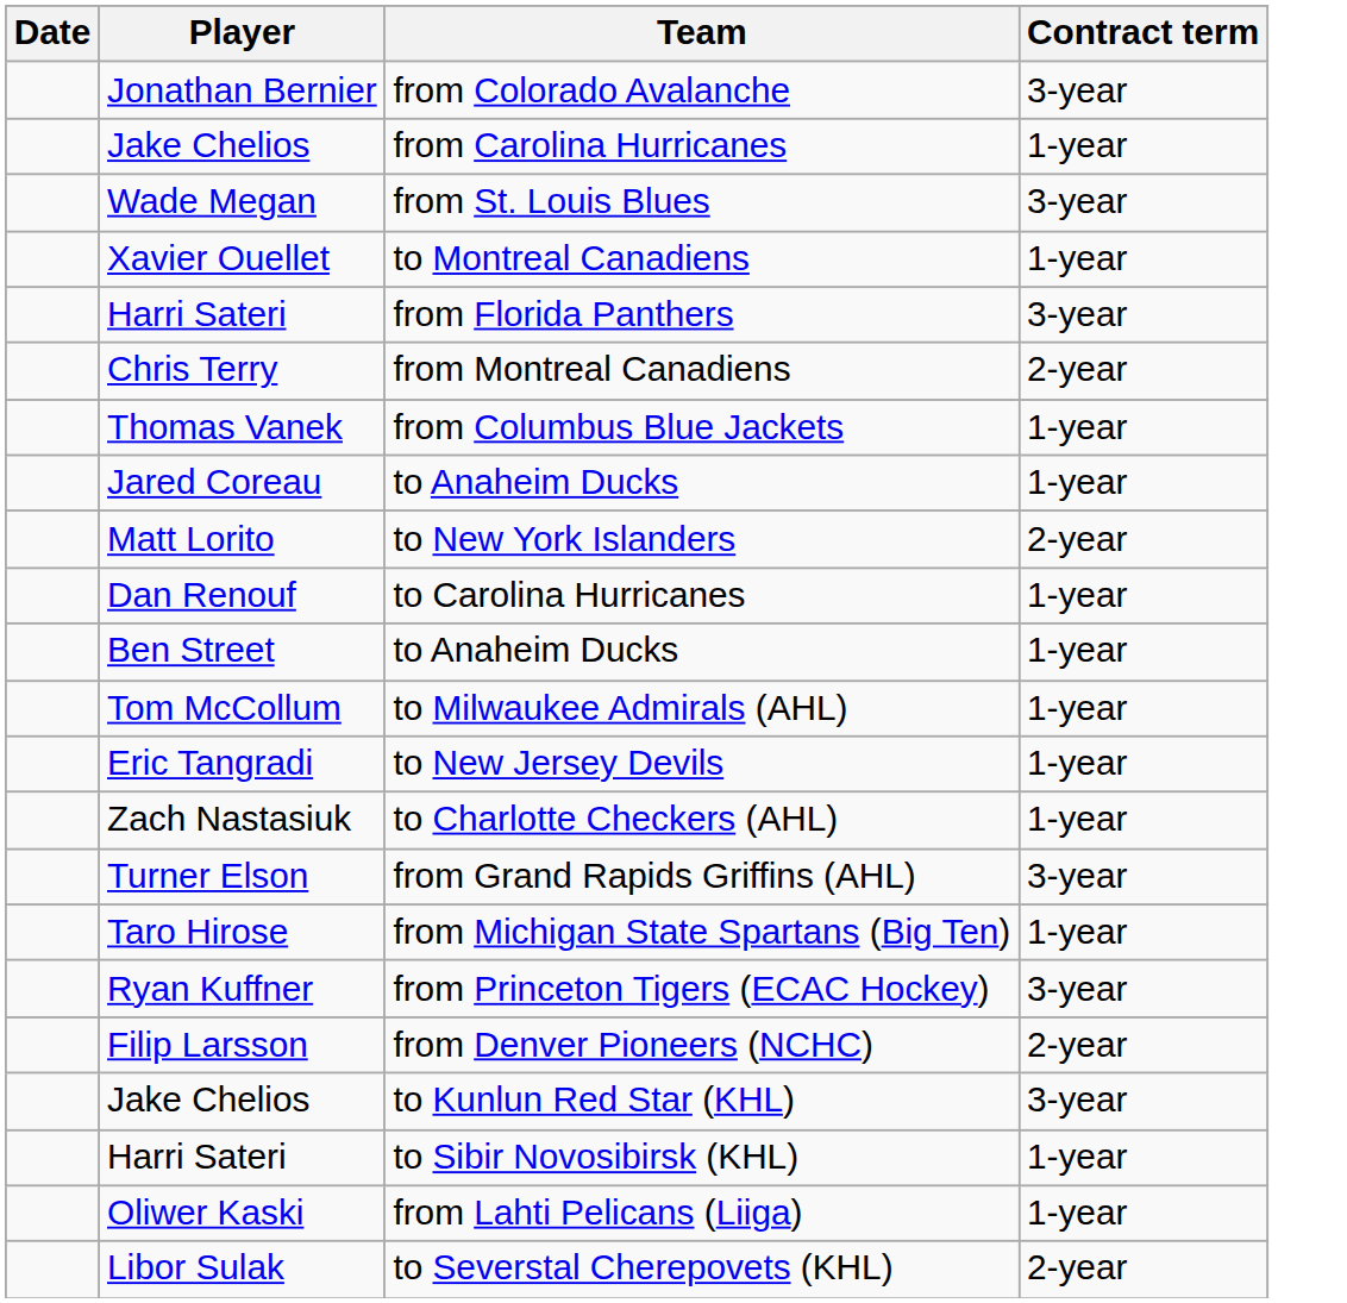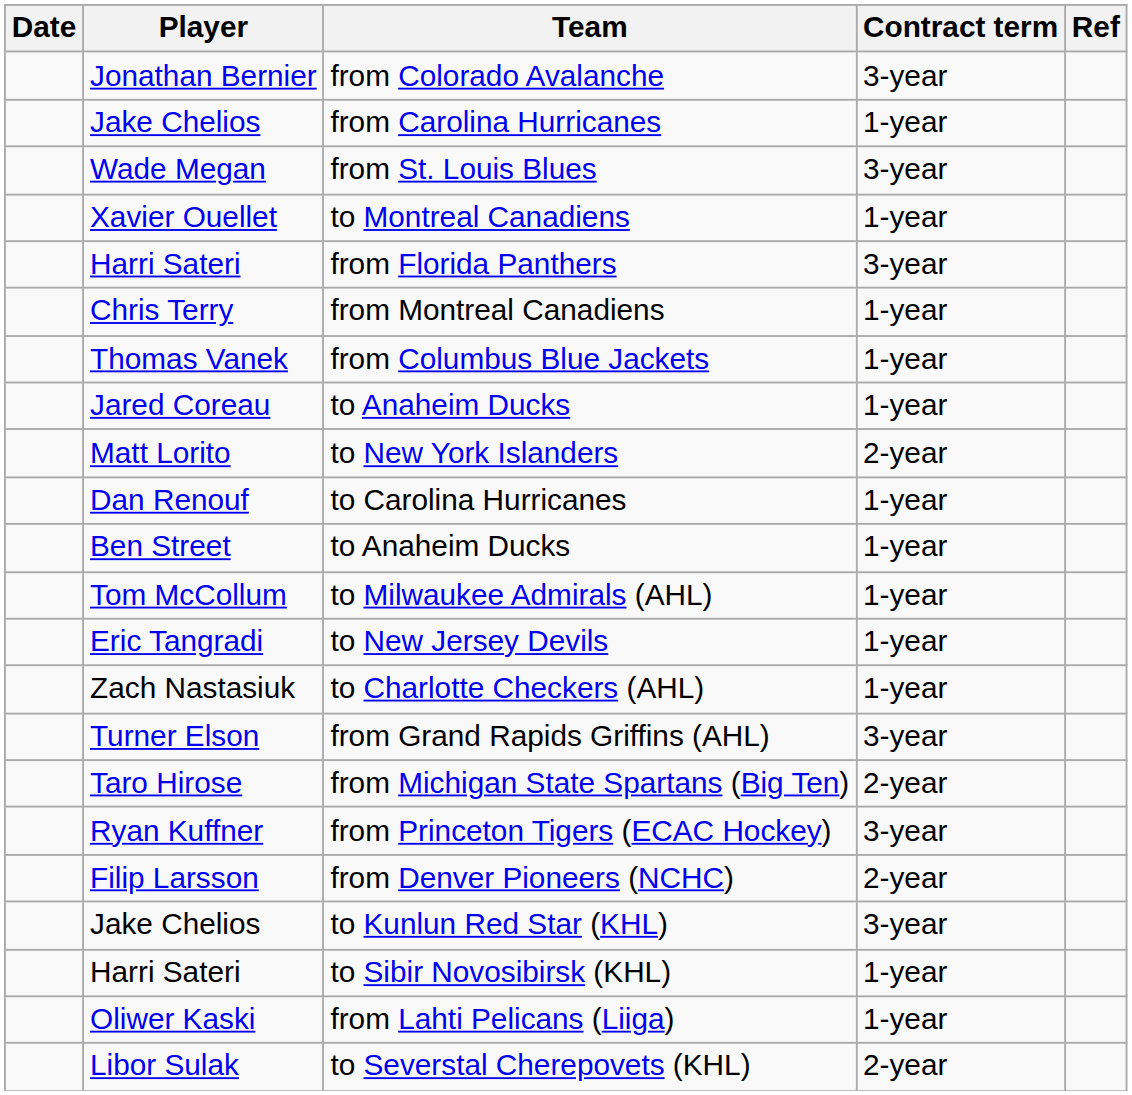+ column: Ref
from Montreal Canadiens | Contract term: 2-year -> 1-year
from Michigan State Spartans (Big Ten) | Contract term: 1-year -> 2-year
